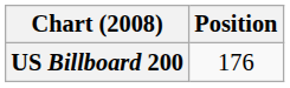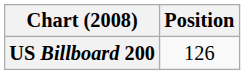US Billboard 200 | Position: 176 -> 126
